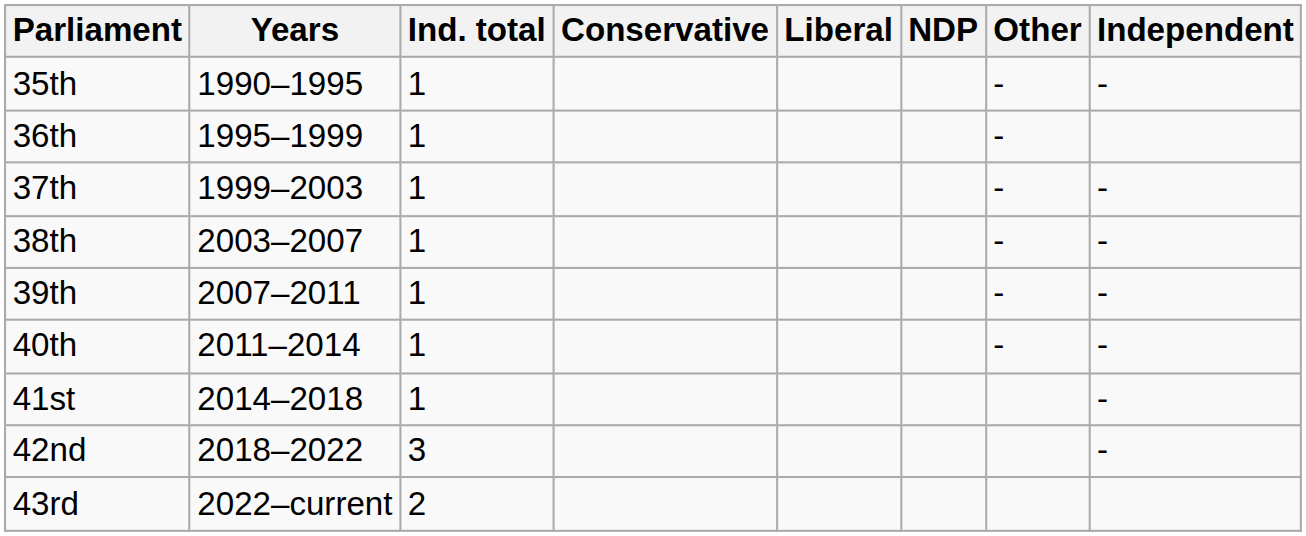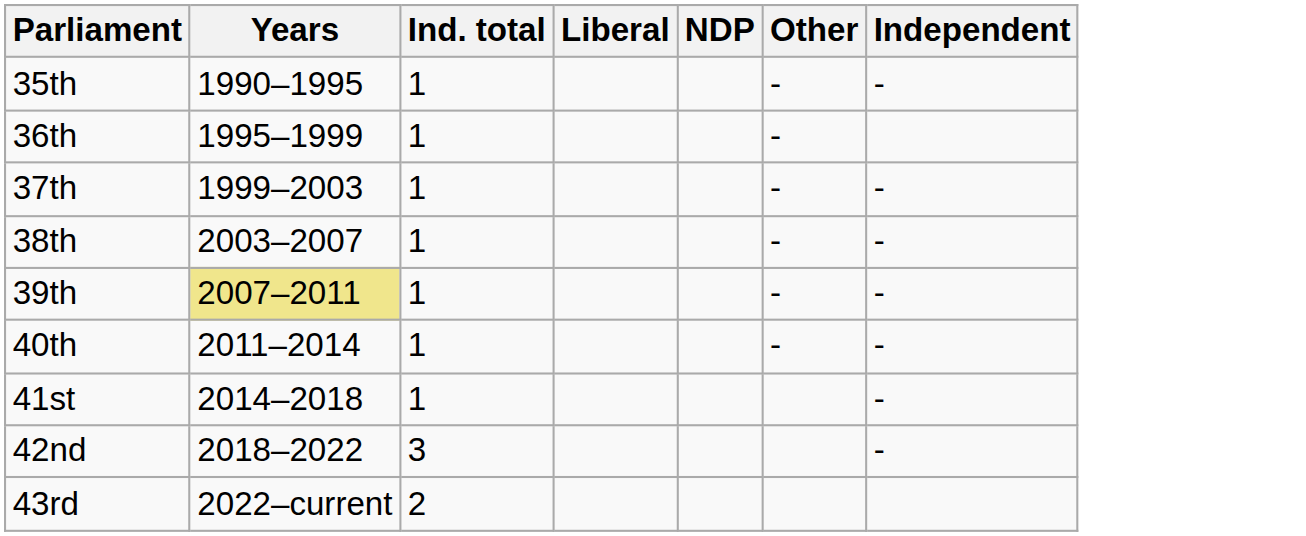- column: Conservative
39th | Years: no background -> khaki background
